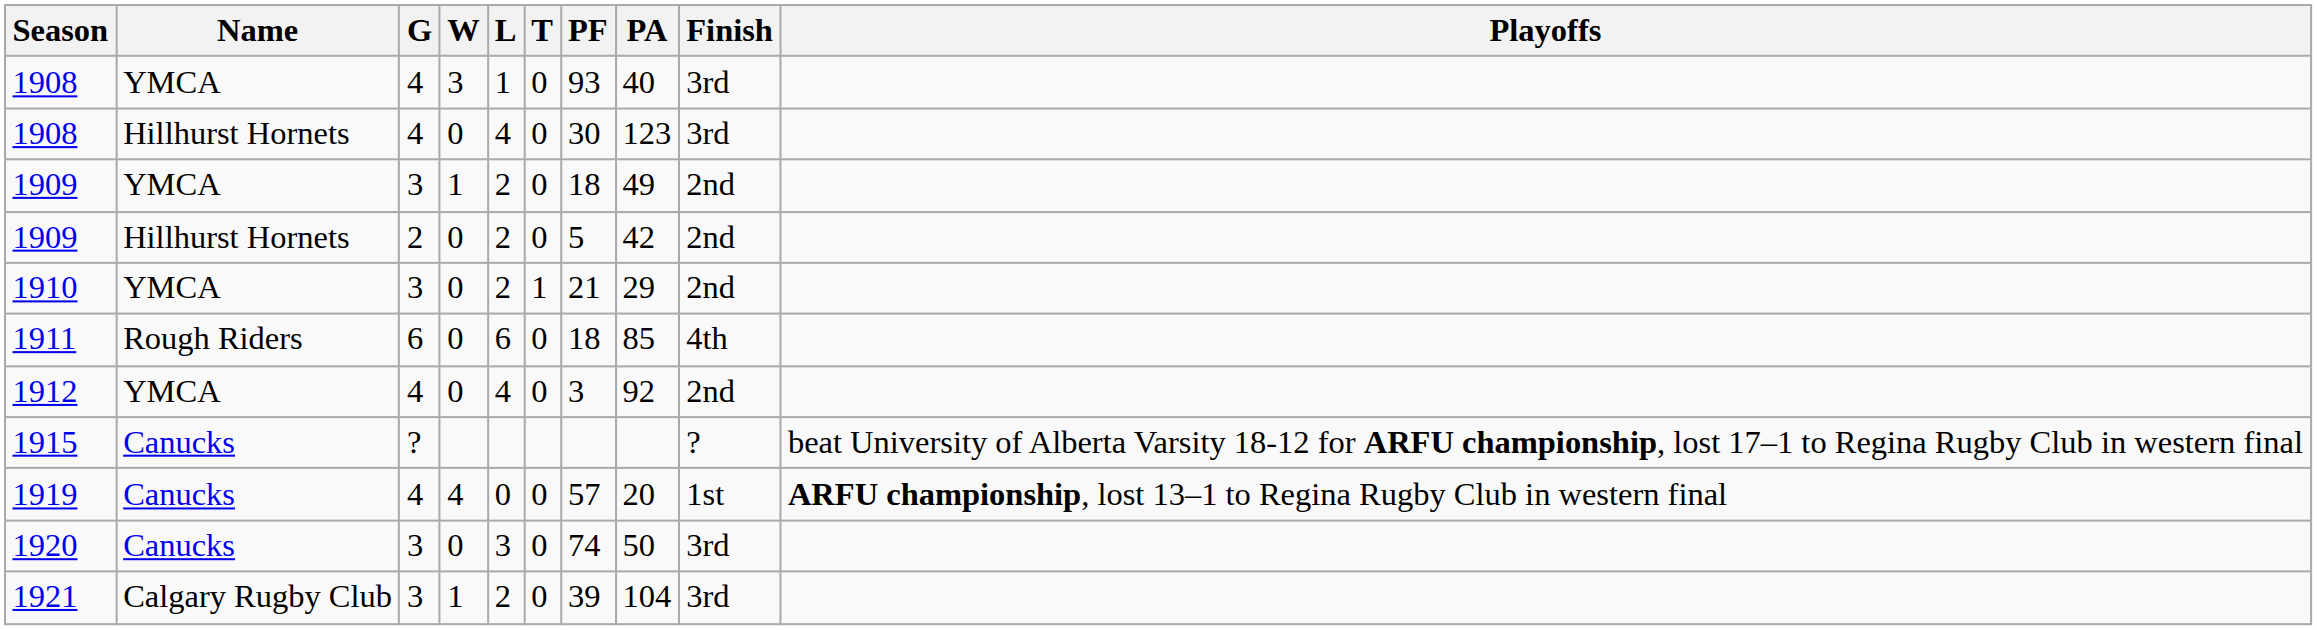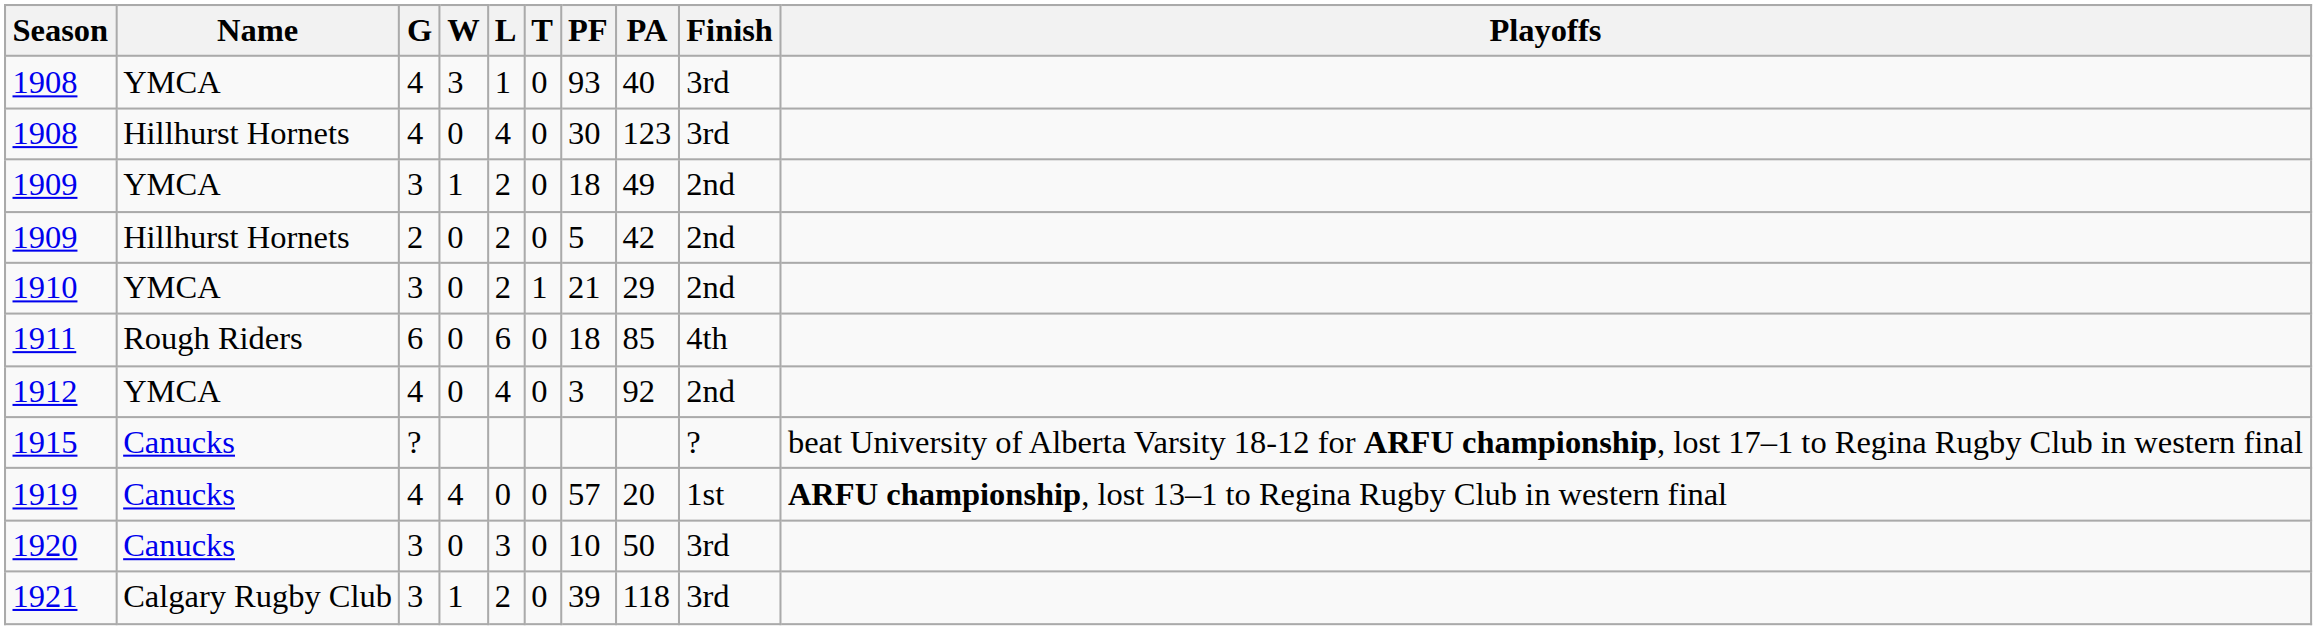1920 | PF: 74 -> 10
1921 | PA: 104 -> 118
